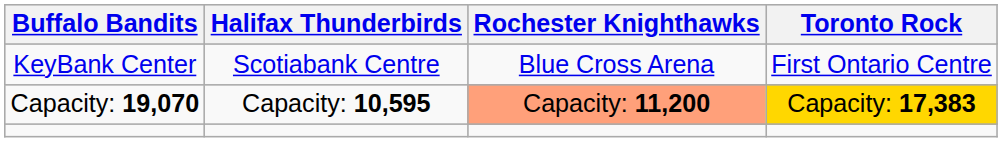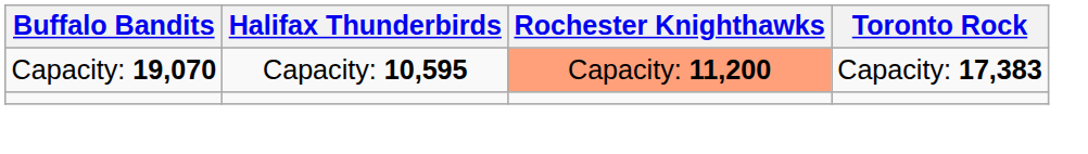- row: KeyBank Center | Scotiabank Centre | Blue Cross Arena | First Ontario Centre
Capacity: 19,070 | Toronto Rock: gold background -> no background
